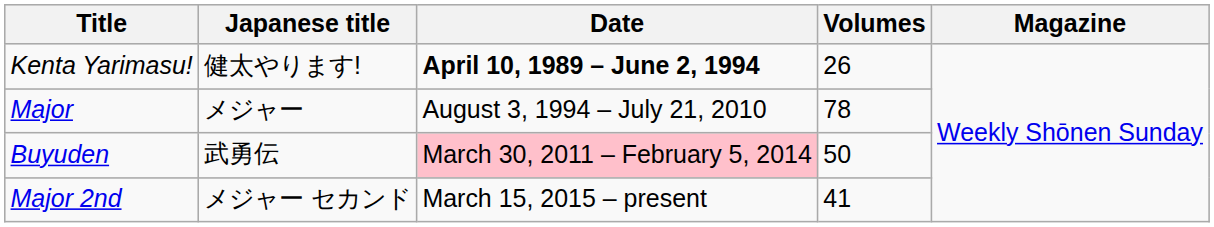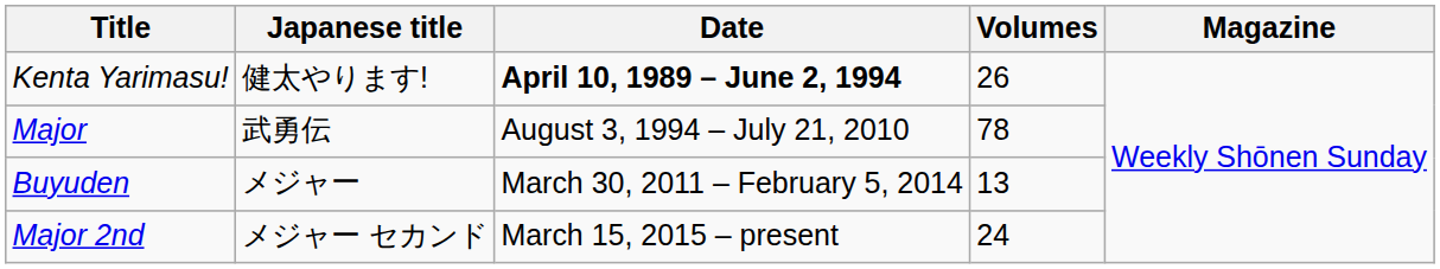Major | Japanese title: メジャー -> 武勇伝
Buyuden | Japanese title: 武勇伝 -> メジャー
Buyuden | Date: pink background -> no background
Buyuden | Volumes: 50 -> 13
Major 2nd | Volumes: 41 -> 24
